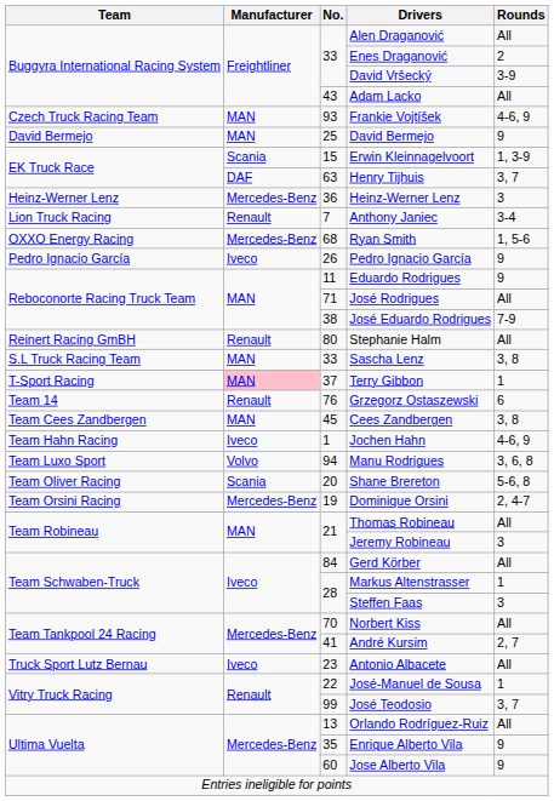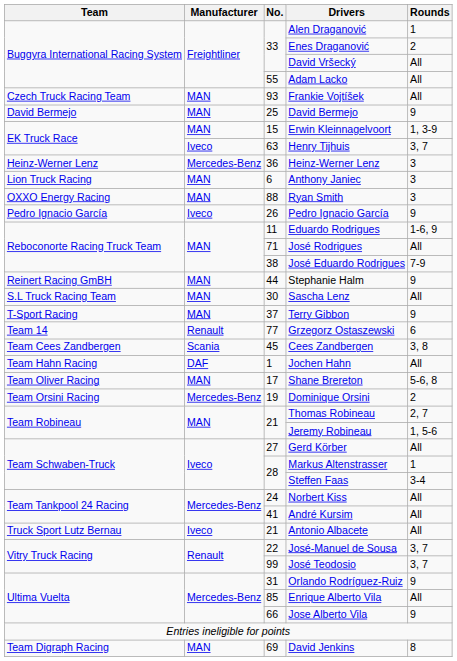Alen Draganović | Rounds: All -> 1
David Vršecký | Rounds: 3-9 -> All
Adam Lacko | No.: 43 -> 55
Frankie Vojtíšek | Rounds: 4-6, 9 -> All
Erwin Kleinnagelvoort | Manufacturer: Scania -> MAN
Henry Tijhuis | Manufacturer: DAF -> Iveco
Anthony Janiec | Manufacturer: Renault -> MAN
Anthony Janiec | No.: 7 -> 6
Anthony Janiec | Rounds: 3-4 -> 3
Ryan Smith | Manufacturer: Mercedes-Benz -> MAN
Ryan Smith | No.: 68 -> 88
Ryan Smith | Rounds: 1, 5-6 -> 3
Eduardo Rodrigues | Rounds: 9 -> 1-6, 9
Stephanie Halm | Manufacturer: Renault -> MAN
Stephanie Halm | No.: 80 -> 44
Stephanie Halm | Rounds: All -> 9
Sascha Lenz | No.: 33 -> 30
Sascha Lenz | Rounds: 3, 8 -> All
Terry Gibbon | Manufacturer: pink background -> no background
Terry Gibbon | Rounds: 1 -> 9
Grzegorz Ostaszewski | No.: 76 -> 77
Cees Zandbergen | Manufacturer: MAN -> Scania
Jochen Hahn | Manufacturer: Iveco -> DAF
Jochen Hahn | Rounds: 4-6, 9 -> All
- row: Team Luxo Sport | Volvo | 94 | Manu Rodrigues | 3, 6, 8
Shane Brereton | Manufacturer: Scania -> MAN
Shane Brereton | No.: 20 -> 17
Dominique Orsini | Rounds: 2, 4-7 -> 2
Thomas Robineau | Rounds: All -> 2, 7
Jeremy Robineau | Rounds: 3 -> 1, 5-6
Gerd Körber | No.: 84 -> 27
Steffen Faas | Rounds: 3 -> 3-4
Norbert Kiss | No.: 70 -> 24
André Kursim | Rounds: 2, 7 -> All
Antonio Albacete | No.: 23 -> 21
José-Manuel de Sousa | Rounds: 1 -> 3, 7
Orlando Rodríguez-Ruiz | No.: 13 -> 31
Orlando Rodríguez-Ruiz | Rounds: All -> 9
Enrique Alberto Vila | No.: 35 -> 85
Enrique Alberto Vila | Rounds: 9 -> All
Jose Alberto Vila | No.: 60 -> 66
+ row: Team Digraph Racing | MAN | 69 | David Jenkins | 8
